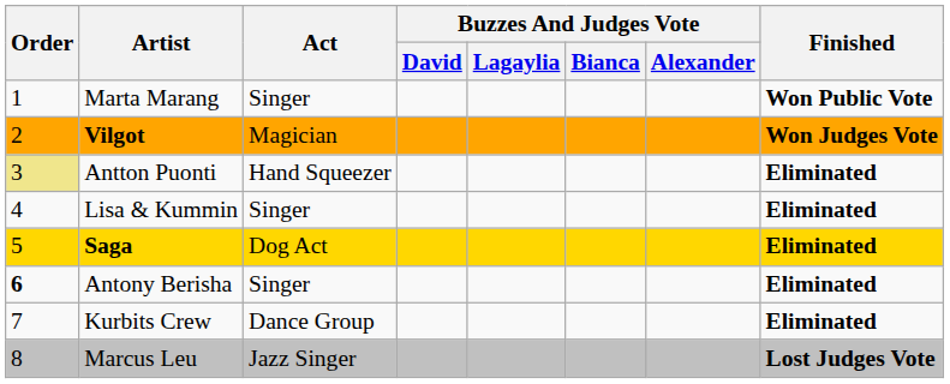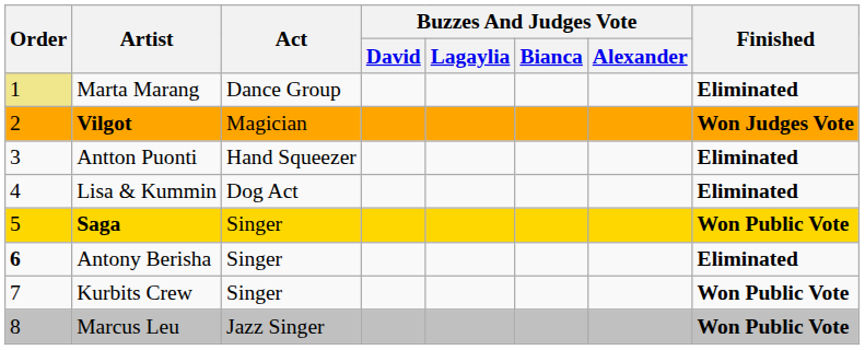Marta Marang | Order: no background -> khaki background
Marta Marang | Act: Singer -> Dance Group
Marta Marang | Finished: Won Public Vote -> Eliminated
Antton Puonti | Order: khaki background -> no background
Lisa & Kummin | Act: Singer -> Dog Act
Saga | Act: Dog Act -> Singer
Saga | Finished: Eliminated -> Won Public Vote
Kurbits Crew | Act: Dance Group -> Singer
Kurbits Crew | Finished: Eliminated -> Won Public Vote
Marcus Leu | Finished: Lost Judges Vote -> Won Public Vote
